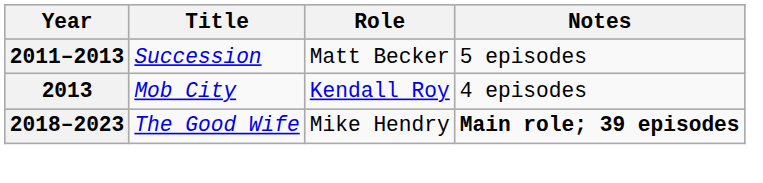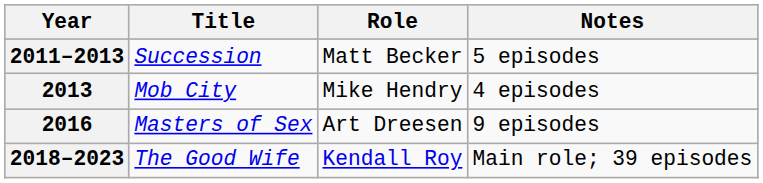2013 | Role: Kendall Roy -> Mike Hendry
+ row: 2016 | Masters of Sex | Art Dreesen | 9 episodes
2018–2023 | Role: Mike Hendry -> Kendall Roy
2018–2023 | Notes: bold -> normal
